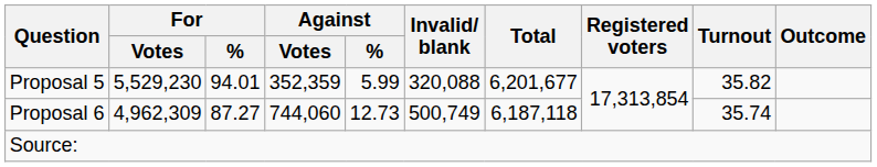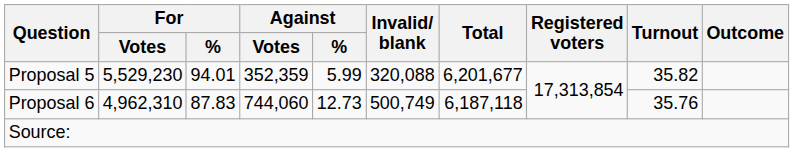Proposal 6 | For / Votes: 4,962,309 -> 4,962,310
Proposal 6 | For / %: 87.27 -> 87.83
Proposal 6 | Turnout: 35.74 -> 35.76
